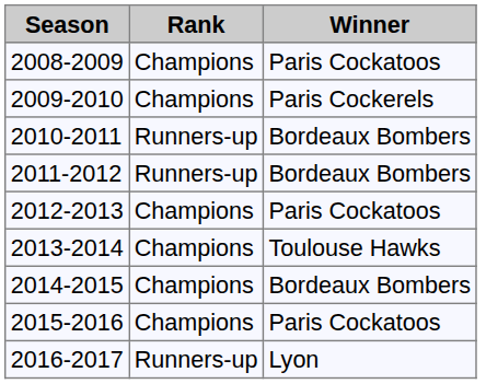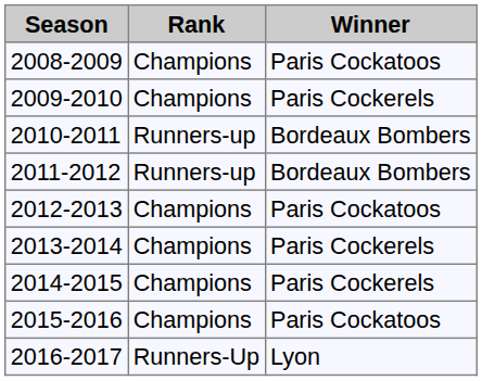2013-2014 | Winner: Toulouse Hawks -> Paris Cockerels
2014-2015 | Winner: Bordeaux Bombers -> Paris Cockerels
2016-2017 | Rank: Runners-up -> Runners-Up
